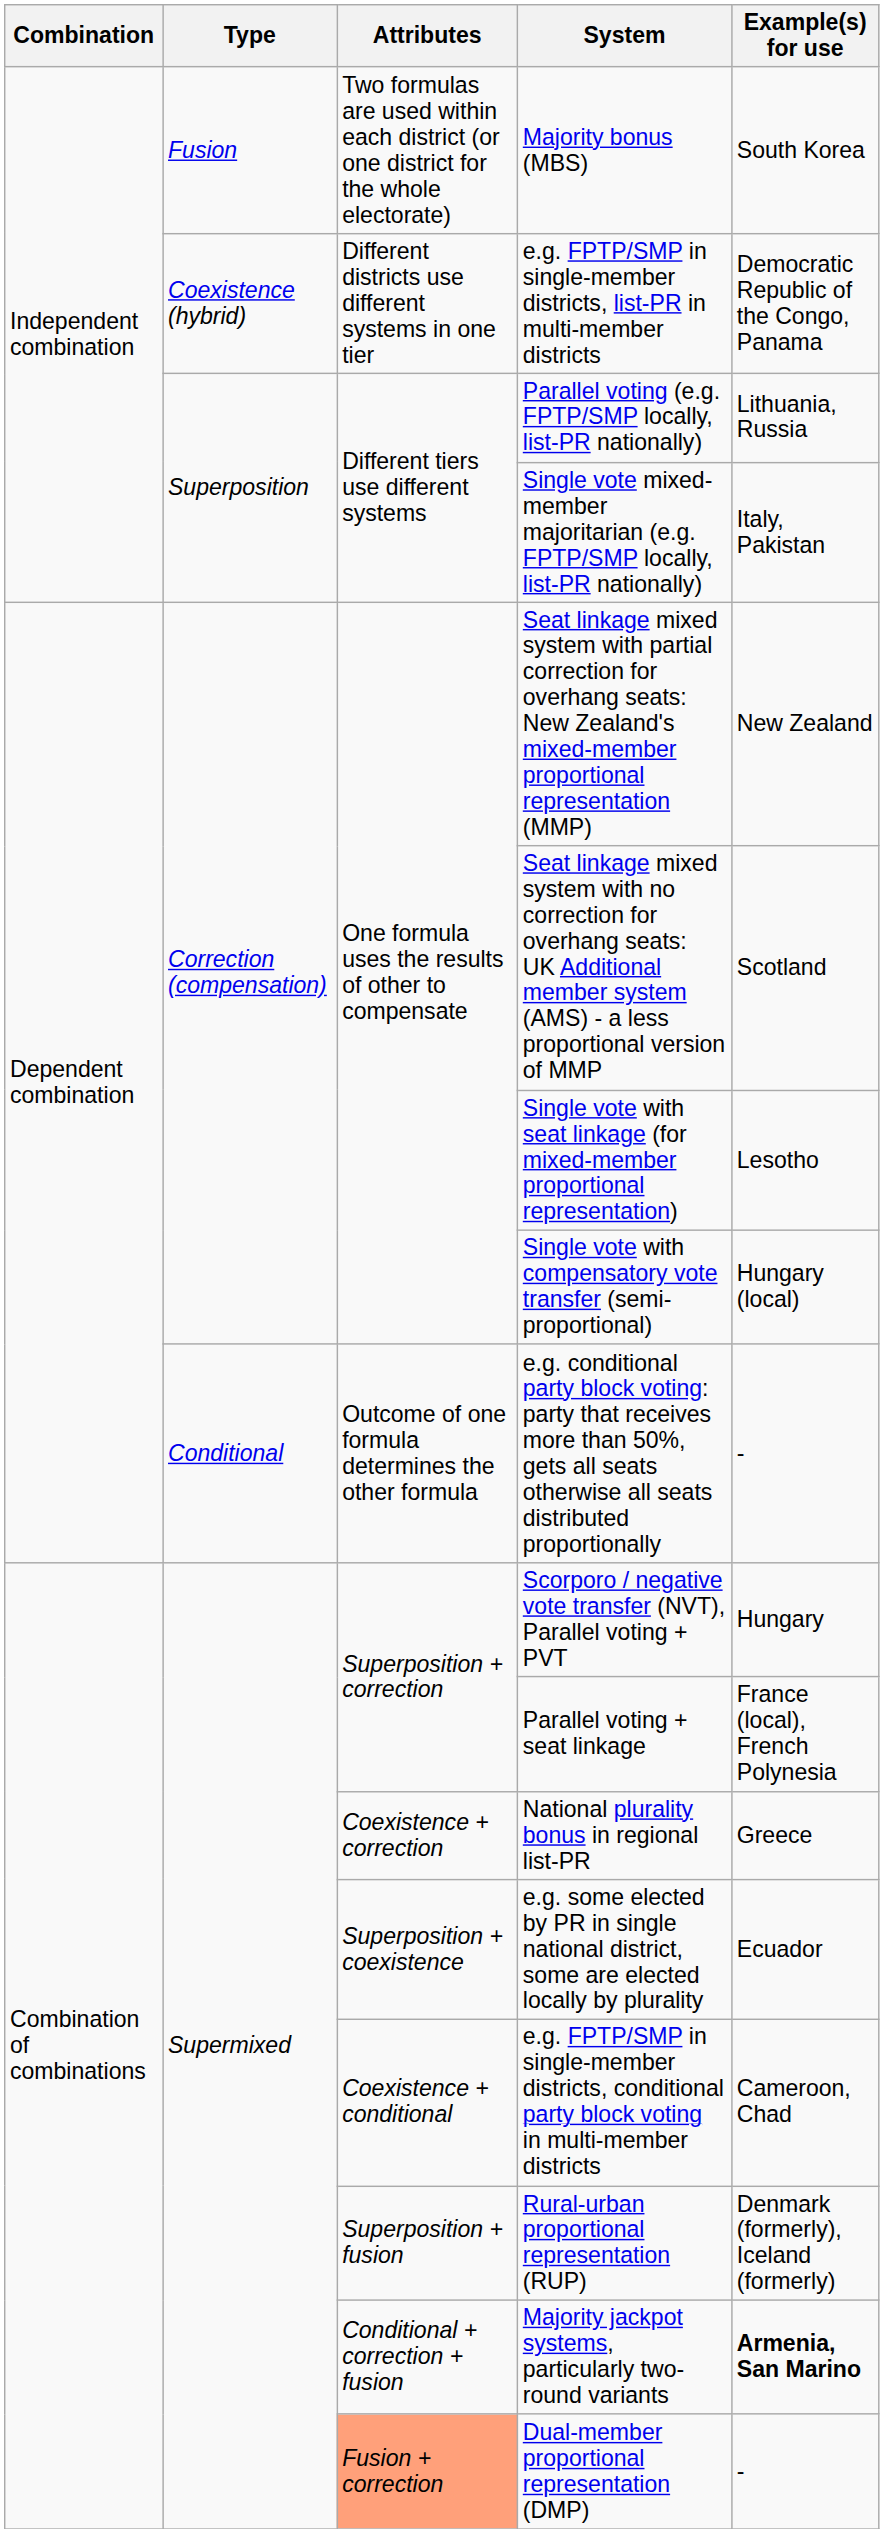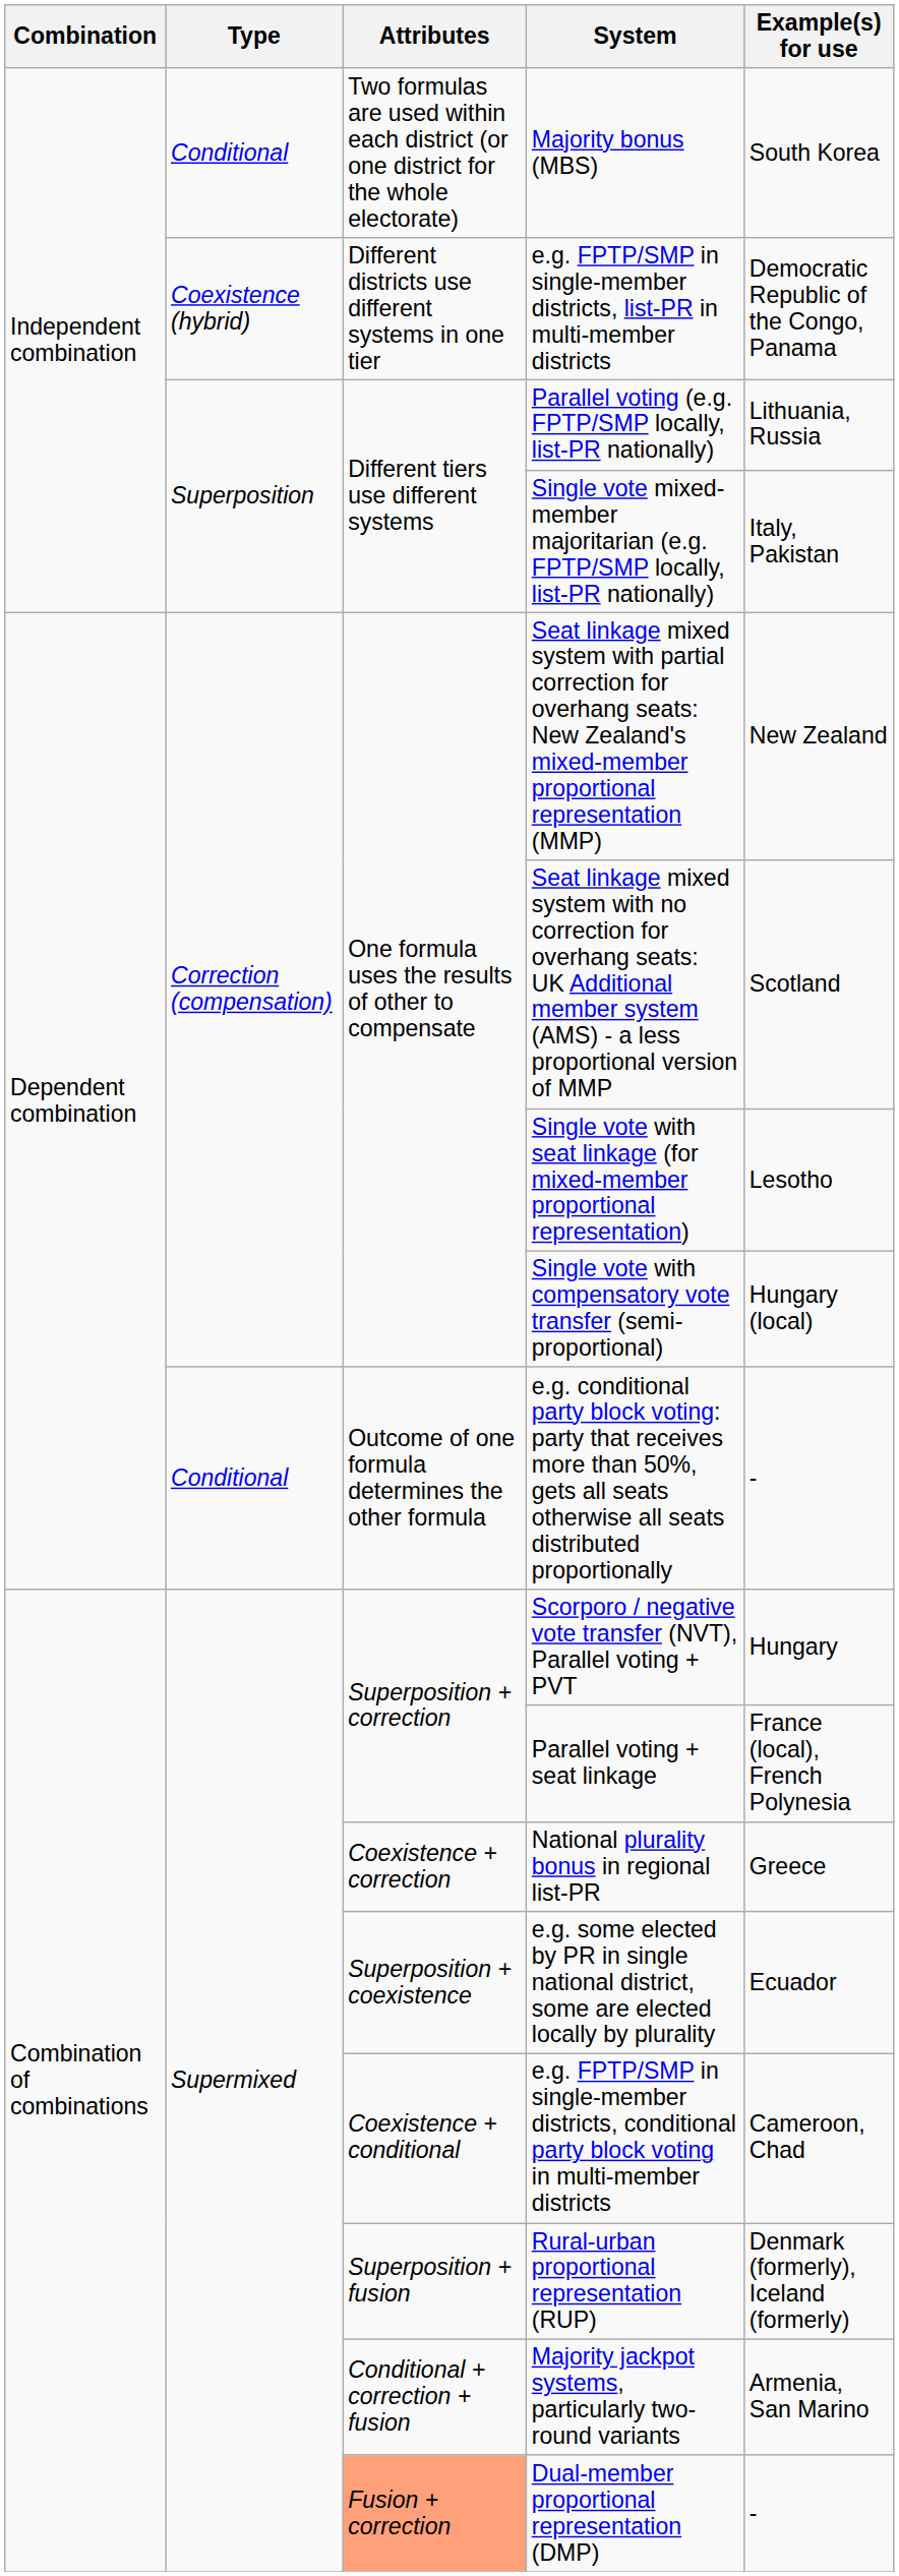Majority bonus (MBS) | Type: Fusion -> Conditional
Majority jackpot systems, particularly two-round variants | Example(s) for use: bold -> normal
